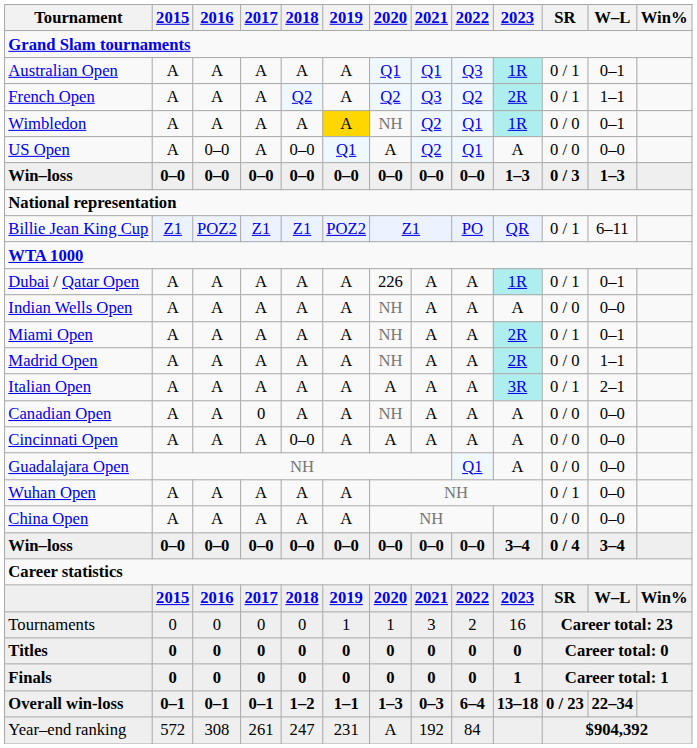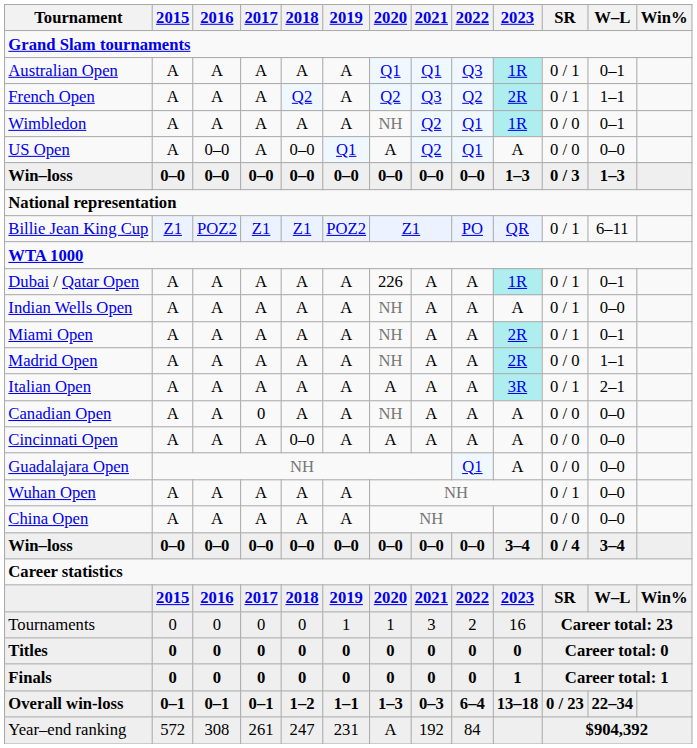Wimbledon | 2019: gold background -> no background
Indian Wells Open | SR: 0 / 0 -> 0 / 1
